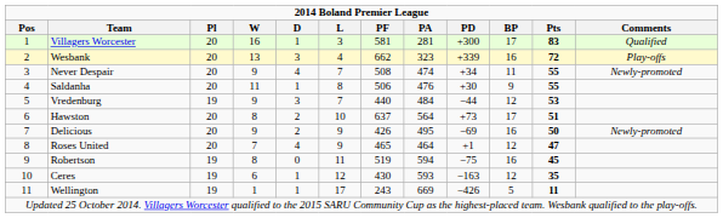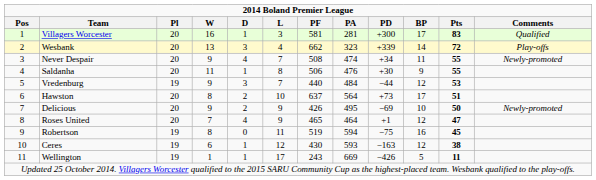Wesbank | BP: 16 -> 14
Delicious | BP: 16 -> 10
Ceres | Pts: 35 -> 38
